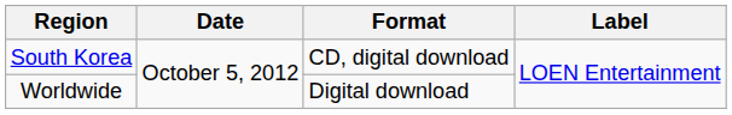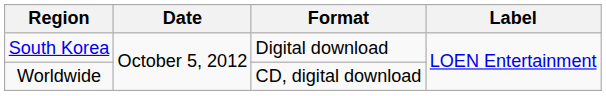South Korea | Format: CD, digital download -> Digital download
Worldwide | Format: Digital download -> CD, digital download
